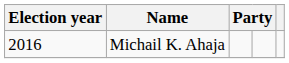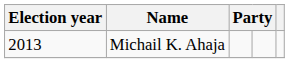Michail K. Ahaja | Election year: 2016 -> 2013
